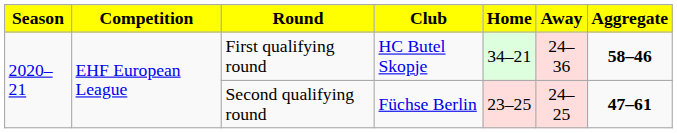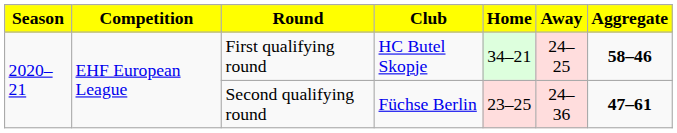First qualifying round | Away: 24–36 -> 24–25
Second qualifying round | Away: 24–25 -> 24–36
